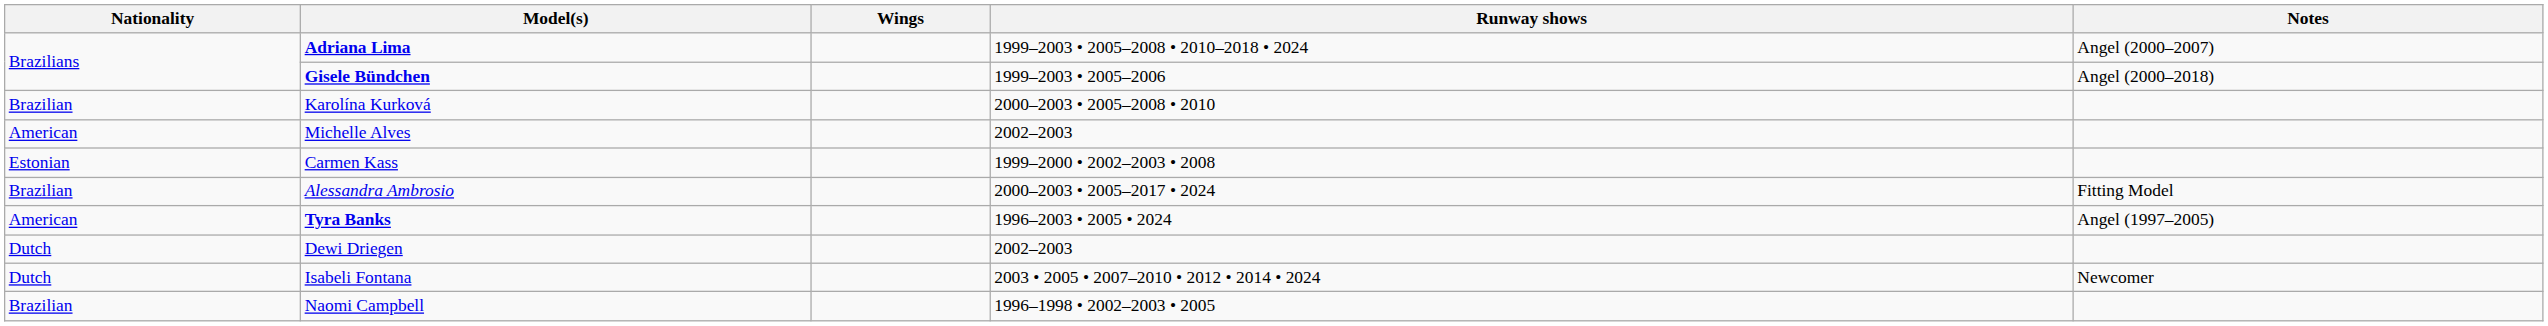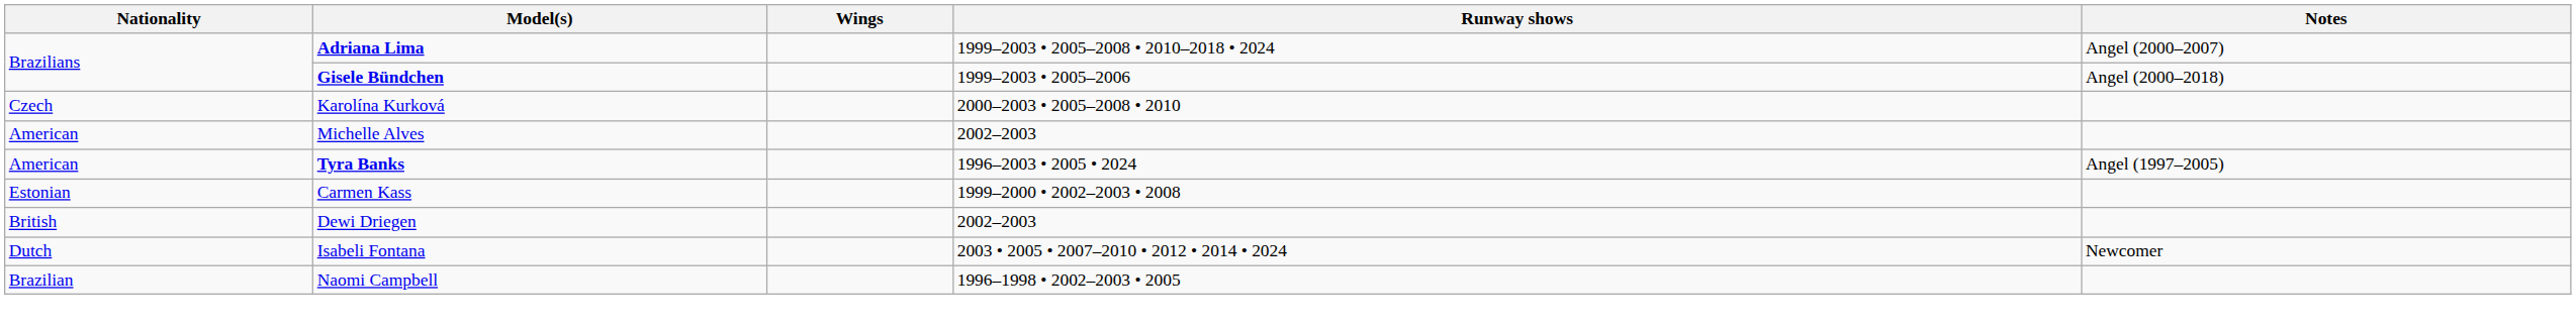Karolína Kurková | Nationality: Brazilian -> Czech
rows swapped: Tyra Banks <-> Carmen Kass
- row: Brazilian | Alessandra Ambrosio | 2000–2003 • 2005–2017 • 2024 | Fitting Model
Dewi Driegen | Nationality: Dutch -> British
